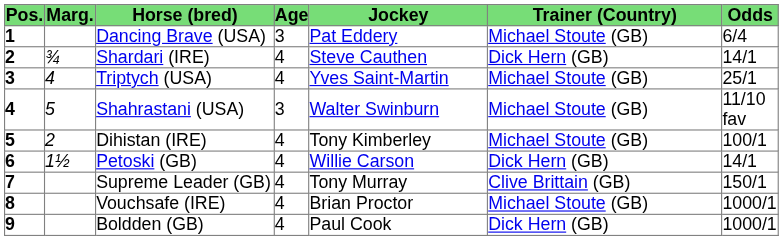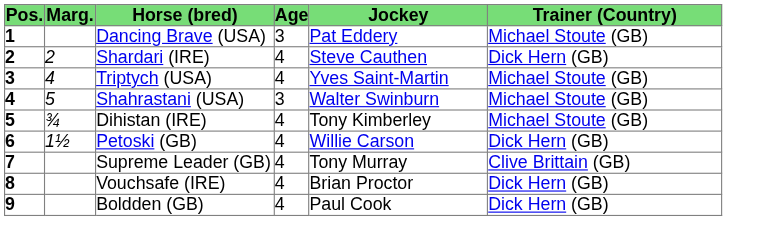- column: Odds | 6/4 | 14/1 | 25/1 | 11/10 fav | 100/1 | 14/1 | 150/1 | 1000/1 | 1000/1
Shardari (IRE) | Marg.: ¾ -> 2
Dihistan (IRE) | Marg.: 2 -> ¾
Vouchsafe (IRE) | Trainer (Country): Michael Stoute (GB) -> Dick Hern (GB)
